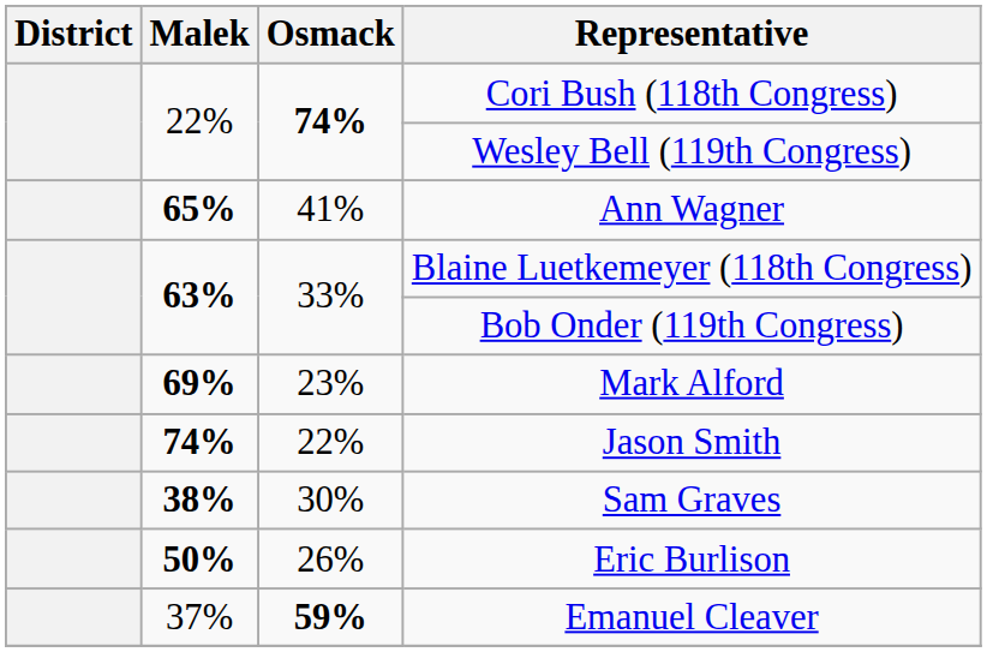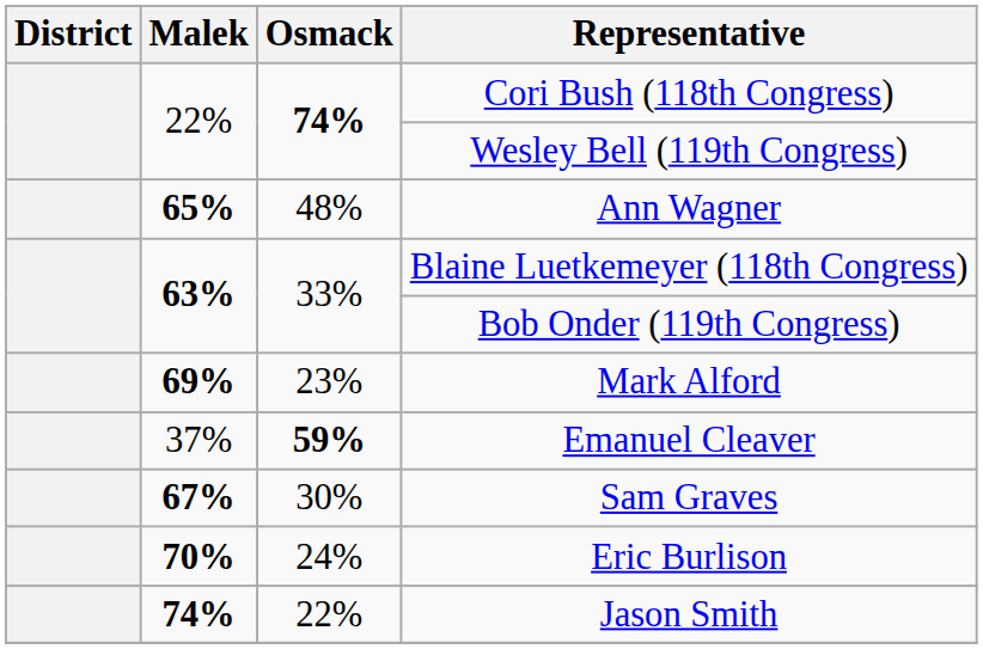Ann Wagner | Osmack: 41% -> 48%
rows swapped: Emanuel Cleaver <-> Jason Smith
Sam Graves | Malek: 38% -> 67%
Eric Burlison | Malek: 50% -> 70%
Eric Burlison | Osmack: 26% -> 24%
